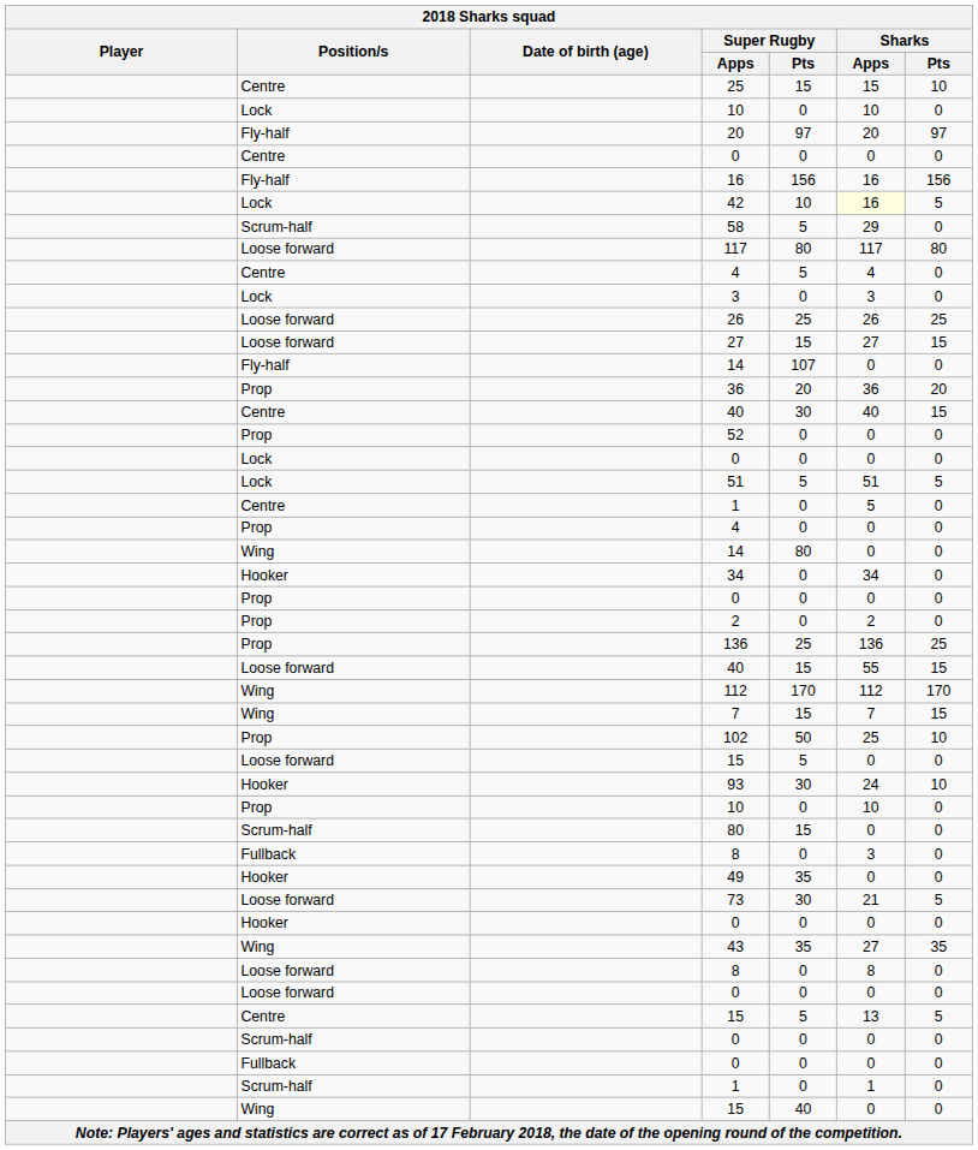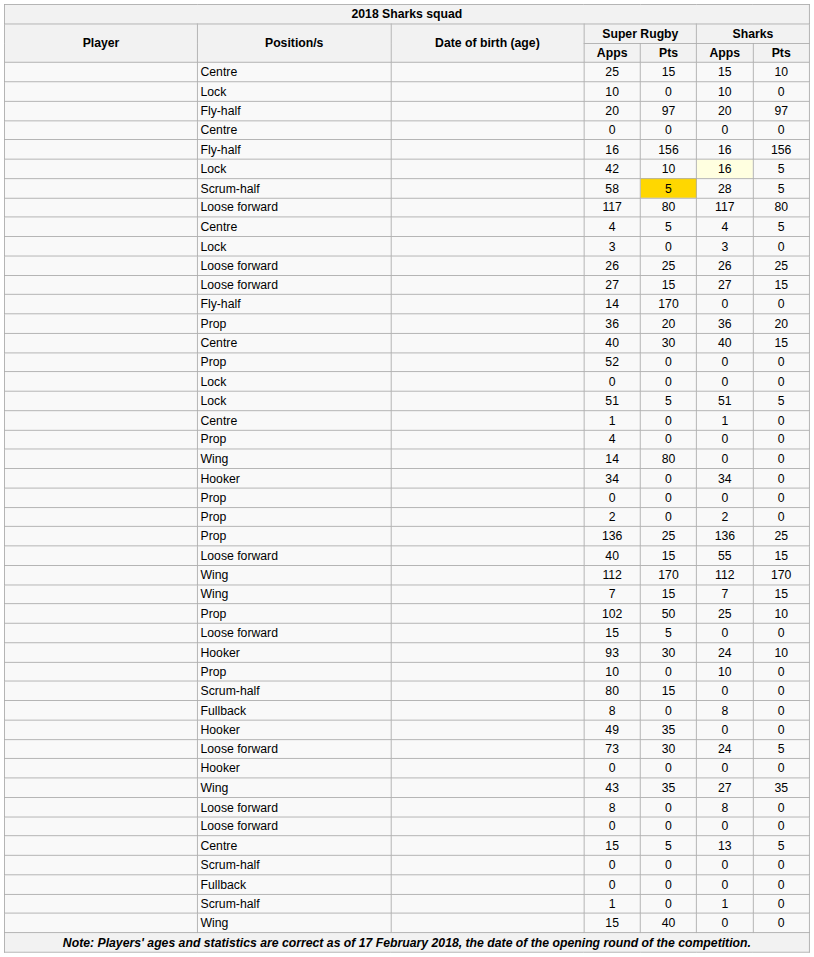58 | Super Rugby / Pts: no background -> gold background
58 | Sharks / Apps: 29 -> 28
58 | Sharks / Pts: 0 -> 5
Centre / 4 | Sharks / Pts: 0 -> 5
Fly-half / 14 | Super Rugby / Pts: 107 -> 170
Centre / 1 | Sharks / Apps: 5 -> 1
Fullback / 8 | Sharks / Apps: 3 -> 8
73 | Sharks / Apps: 21 -> 24
